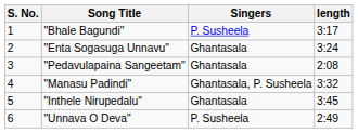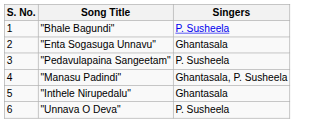- column: length | 3:17 | 3:24 | 2:08 | 3:32 | 3:45 | 2:49
"Pedavulapaina Sangeetam" | Singers: Ghantasala -> P. Susheela
